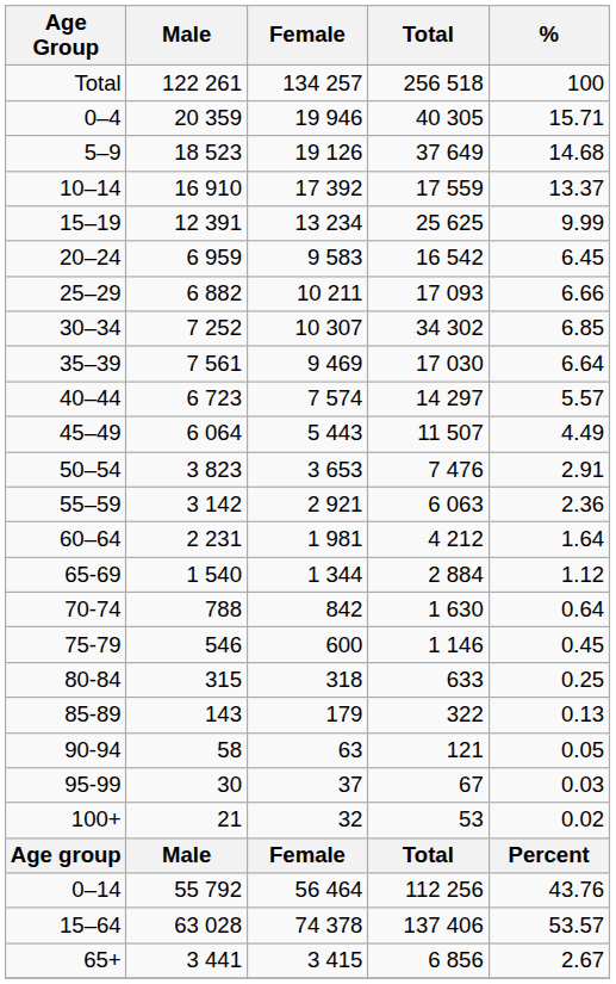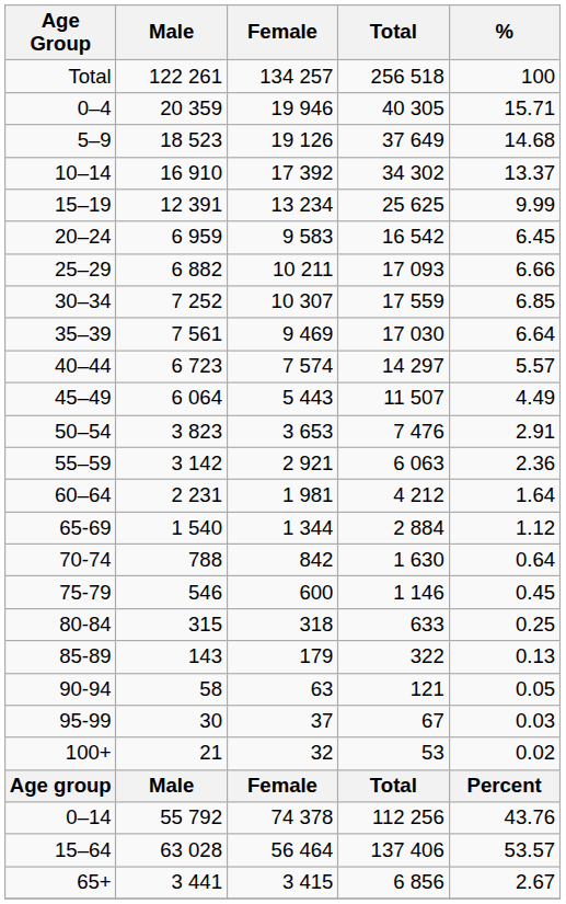10–14 | Total: 17 559 -> 34 302
30–34 | Total: 34 302 -> 17 559
0–14 | Female: 56 464 -> 74 378
15–64 | Female: 74 378 -> 56 464
